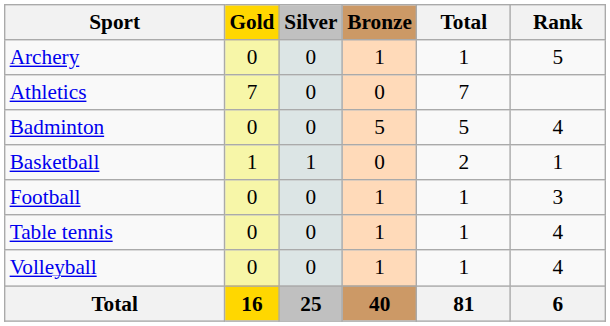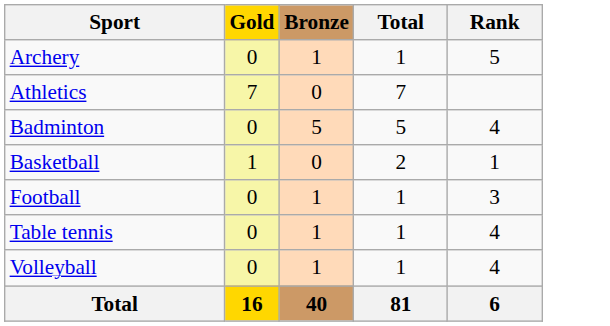- column: Silver | 0 | 0 | 0 | 1 | 0 | 0 | 0 | 25
